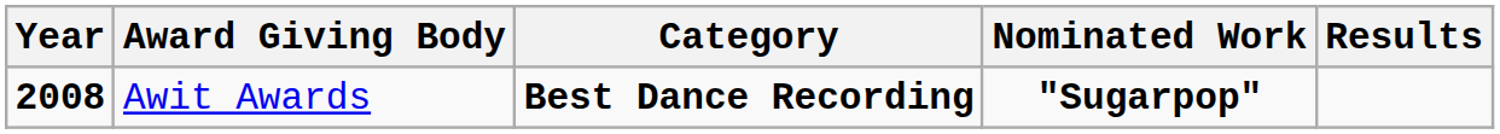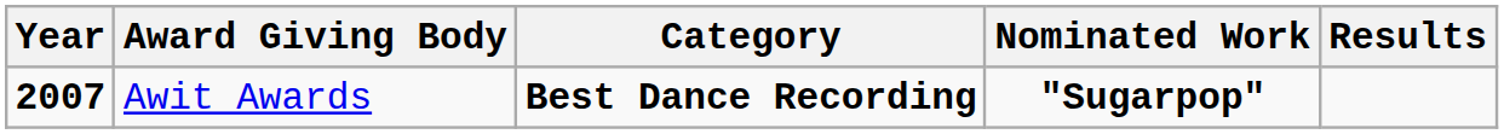Awit Awards | Year: 2008 -> 2007
